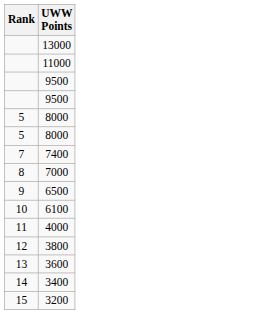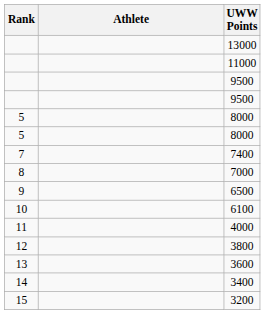+ column: Athlete
